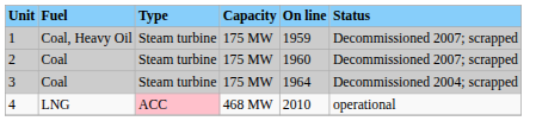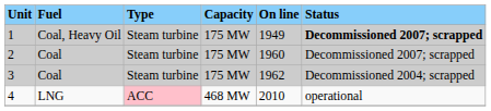1 | On line: 1959 -> 1949
1 | Status: normal -> bold
3 | On line: 1964 -> 1962
